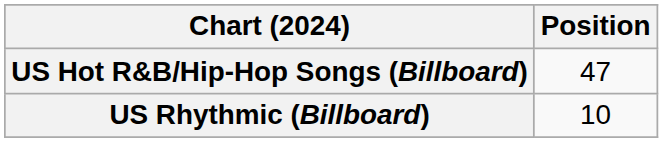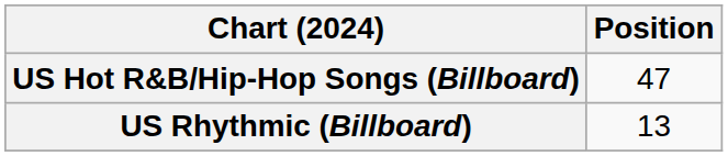US Rhythmic (Billboard) | Position: 10 -> 13
